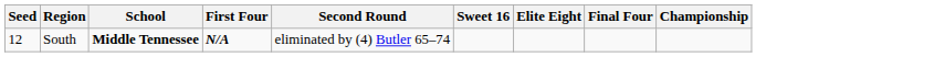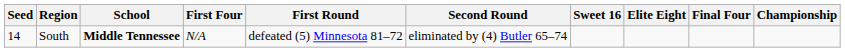+ column: First Round | defeated (5) Minnesota 81–72
South | Seed: 12 -> 14
South | First Four: bold -> normal
